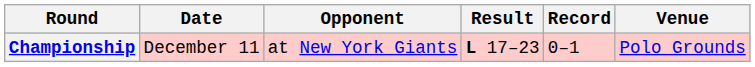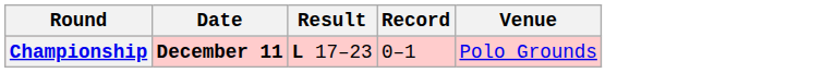- column: Opponent | at New York Giants
Championship | Date: normal -> bold
